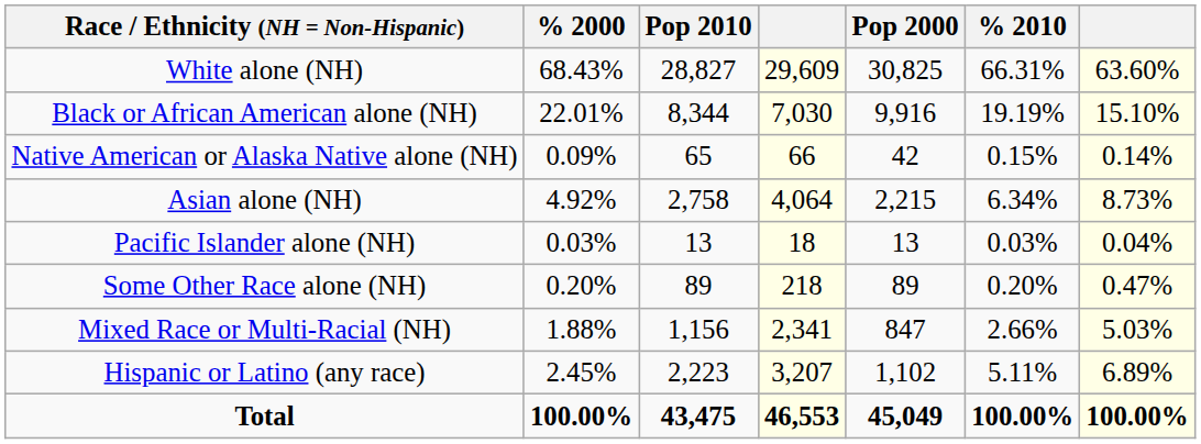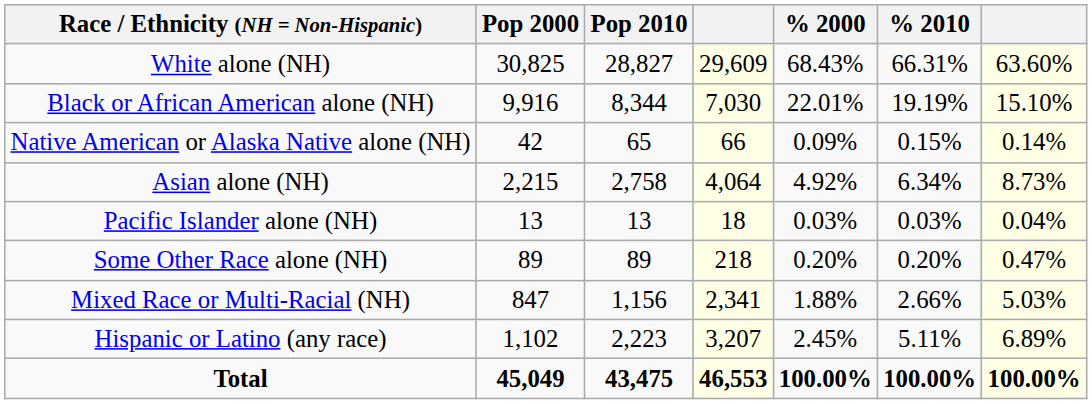columns swapped: Pop 2000 <-> % 2000
